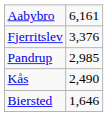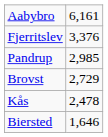+ row: Brovst | 2,729
Kås | column 2: 2,490 -> 2,478
